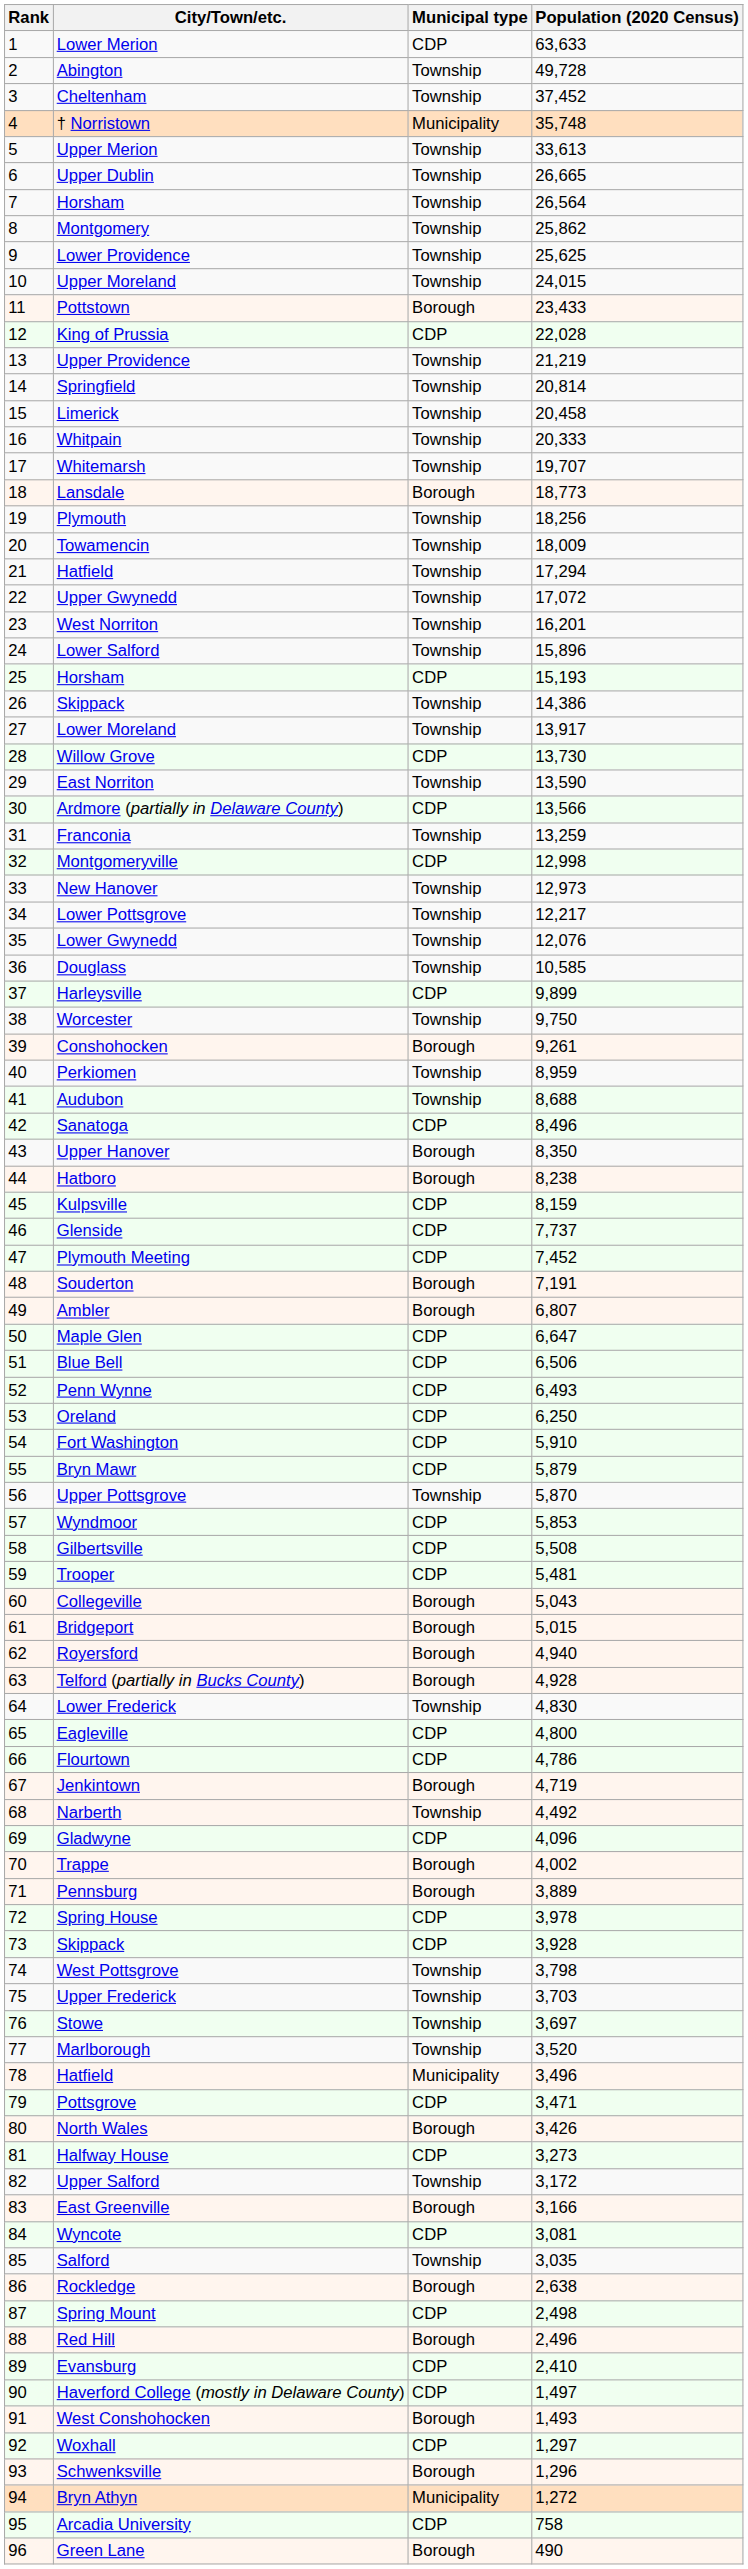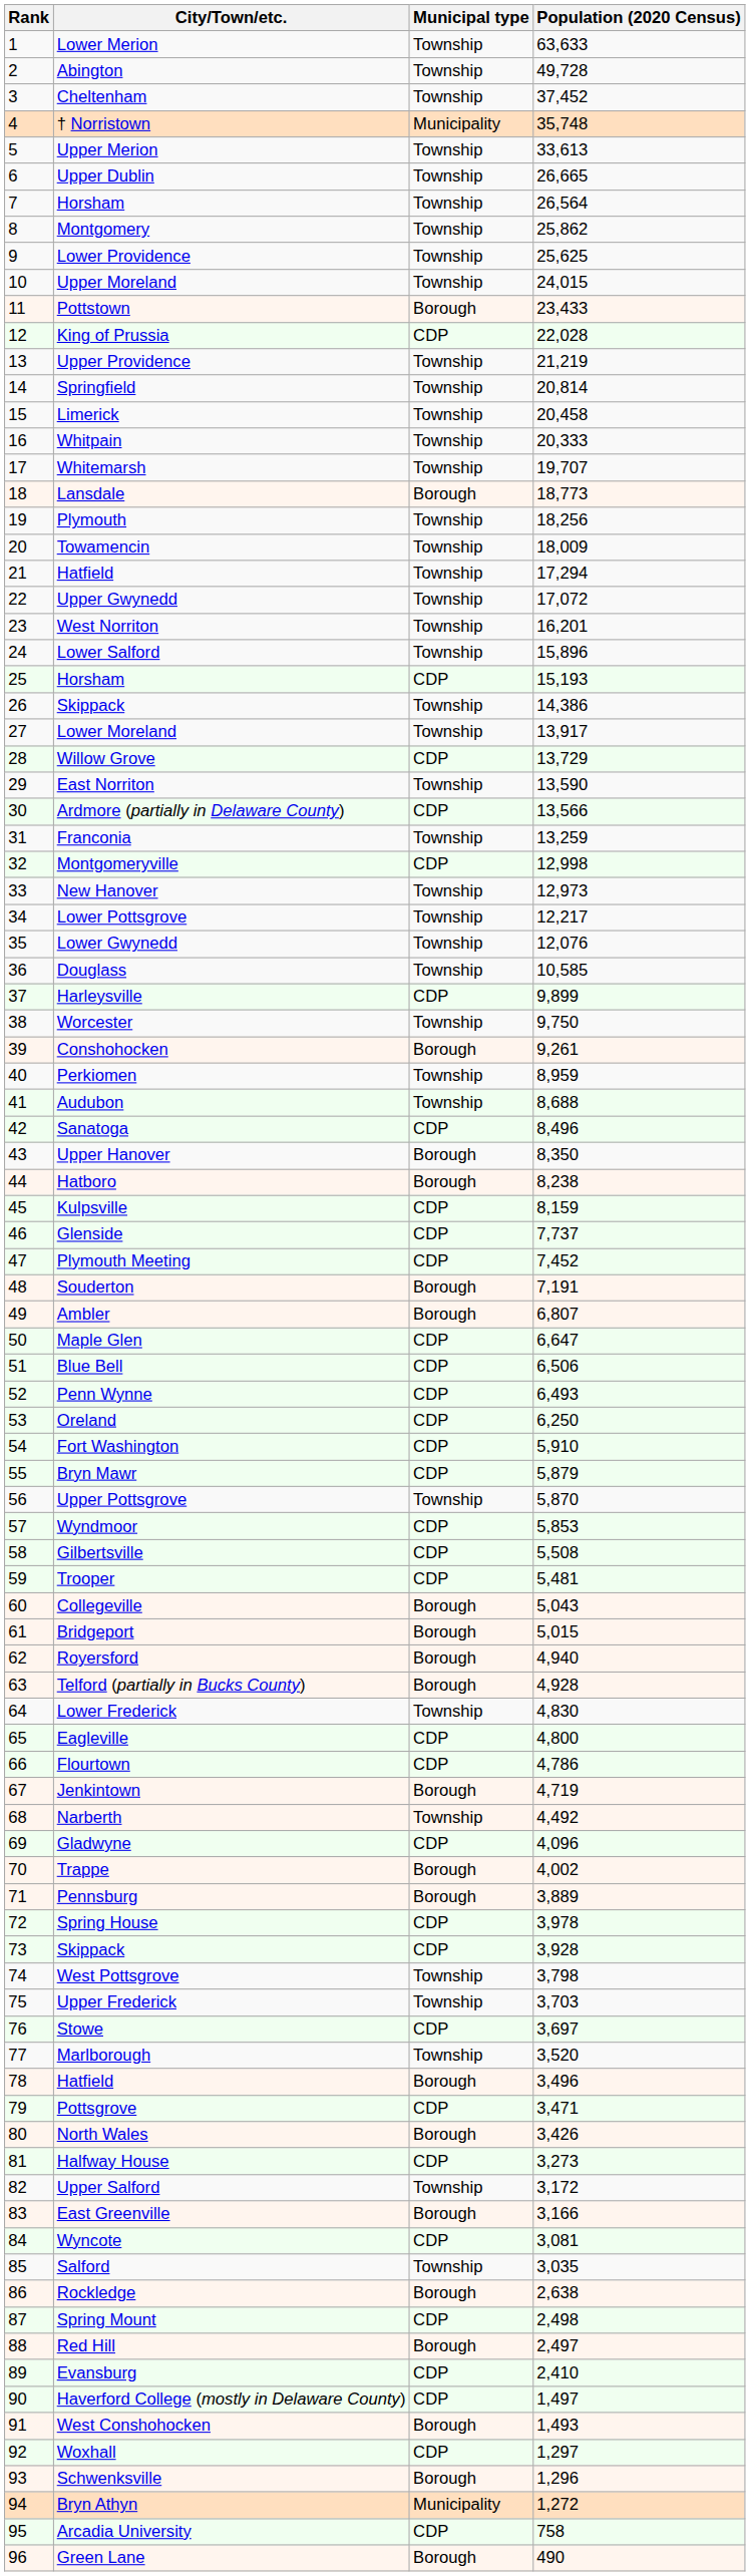Lower Merion | Municipal type: CDP -> Township
Willow Grove | Population (2020 Census): 13,730 -> 13,729
Stowe | Municipal type: Township -> CDP
78 / Hatfield | Municipal type: Municipality -> Borough
Red Hill | Population (2020 Census): 2,496 -> 2,497
